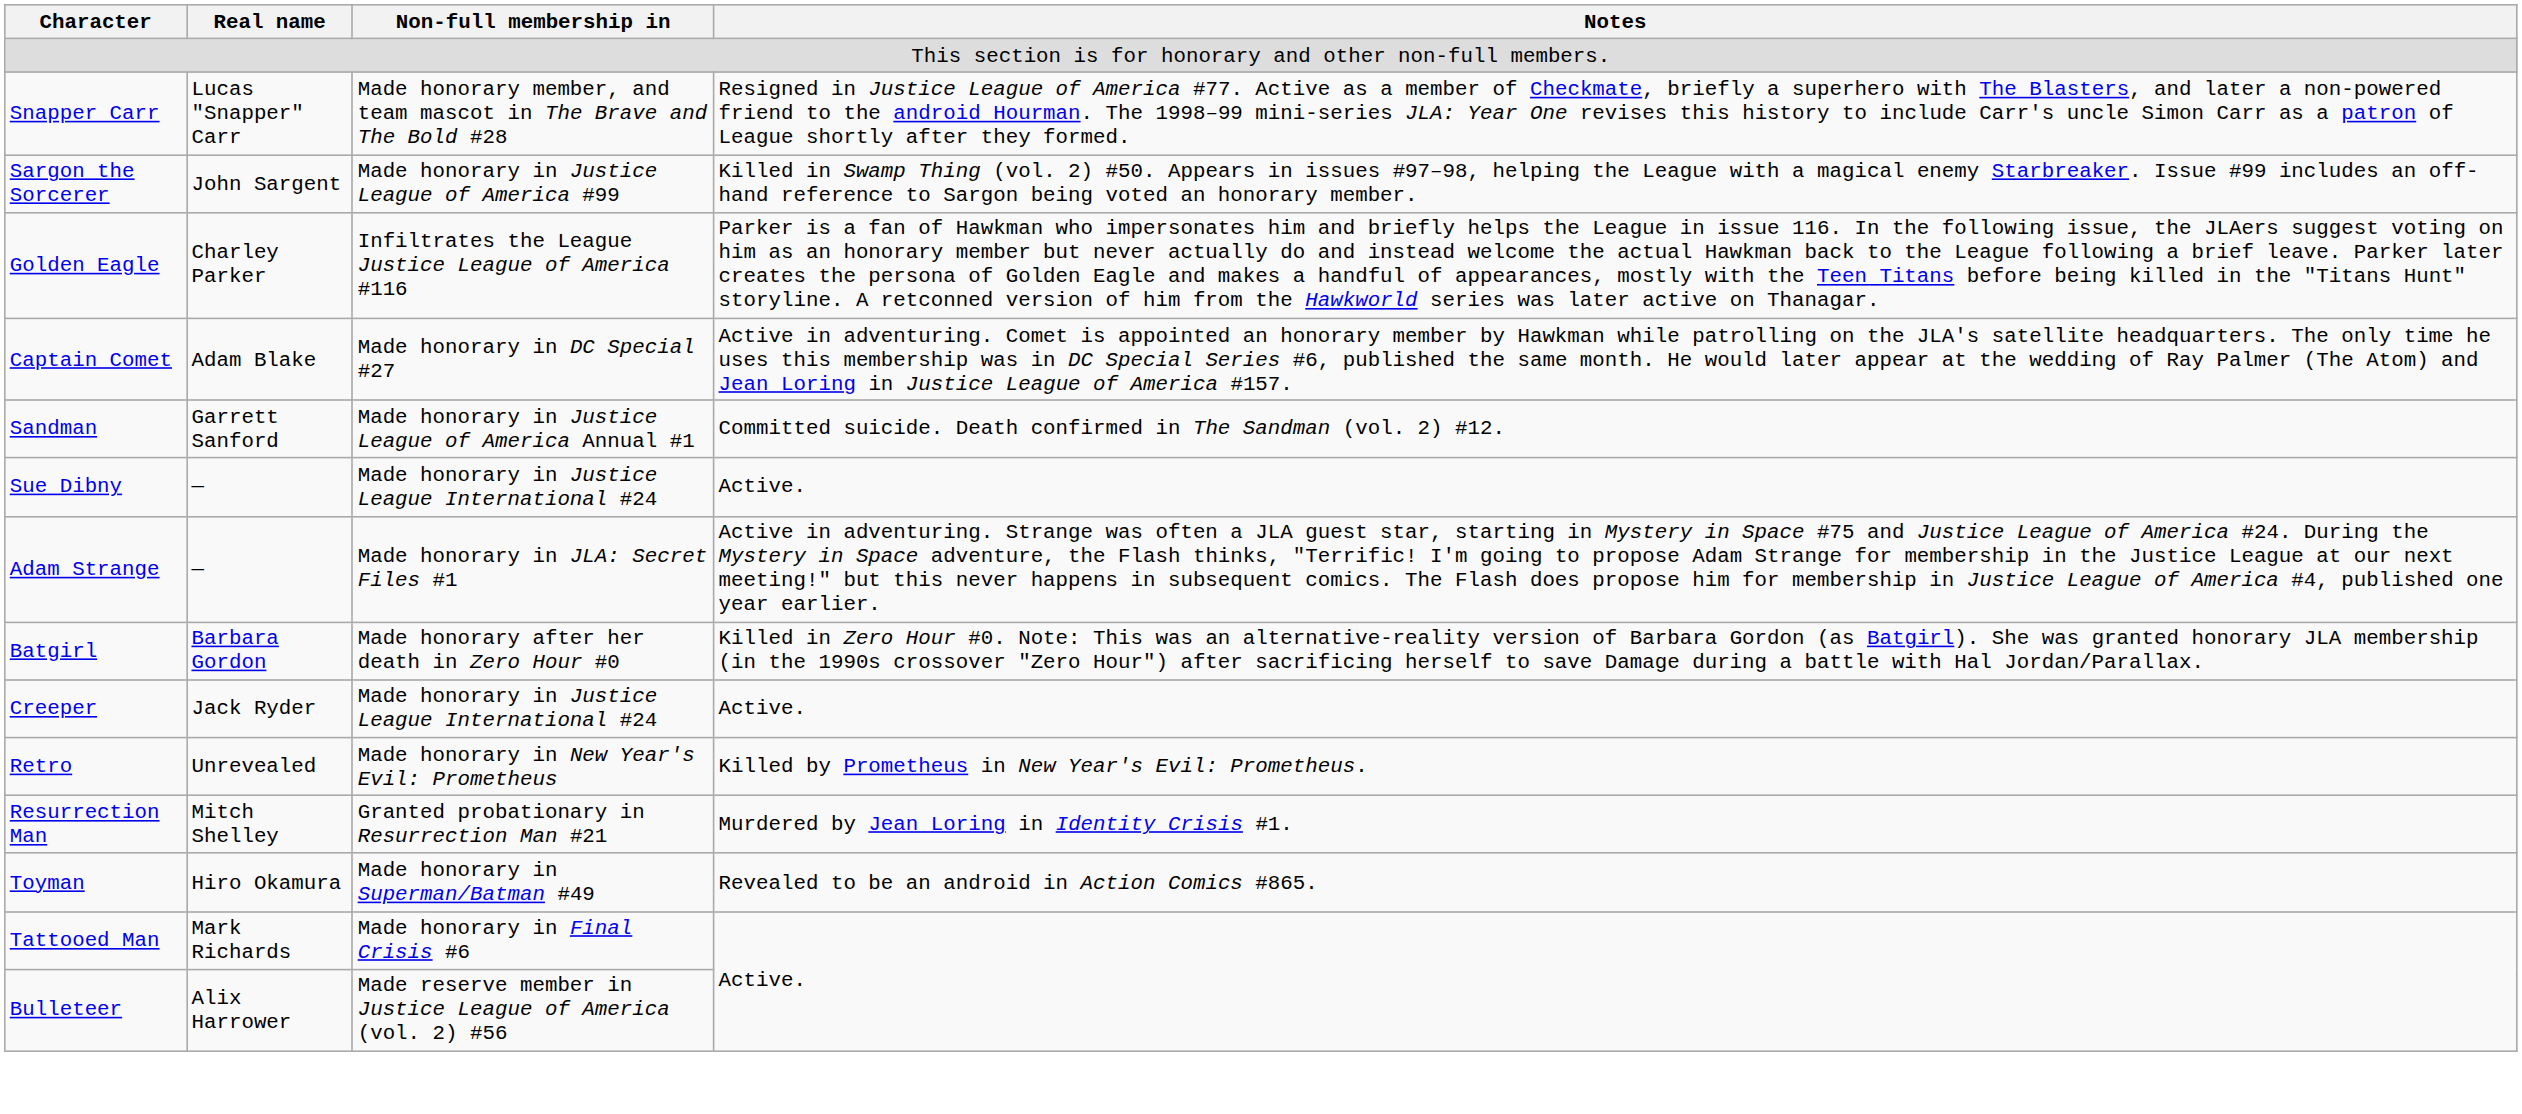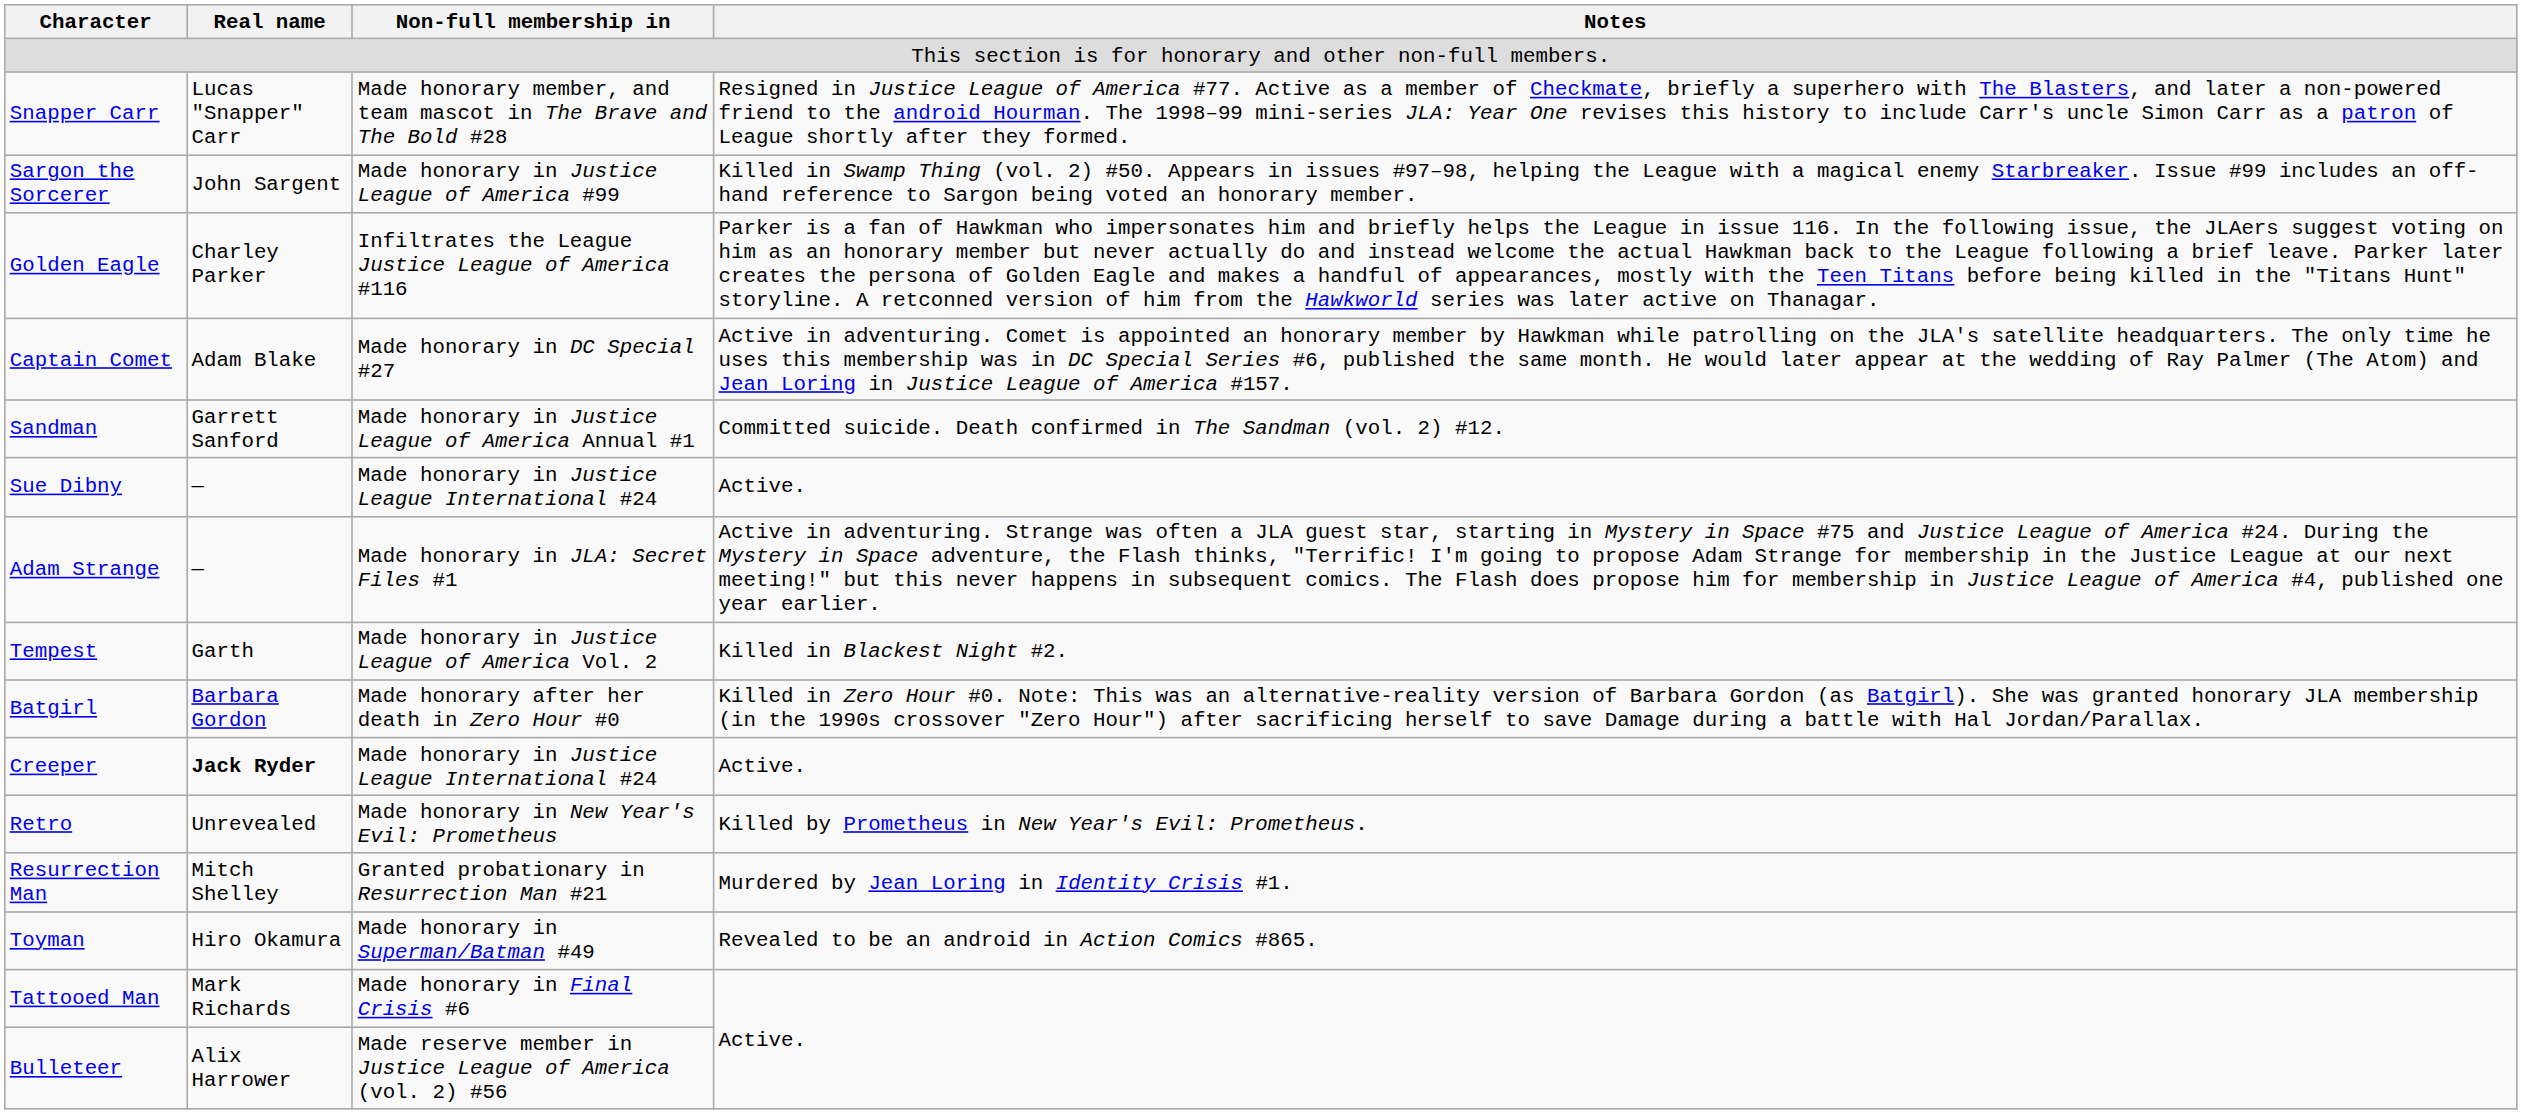+ row: Tempest | Garth | Made honorary in Justice League of America Vol. 2 | Killed in Blackest Night #2.
Creeper | Real name: normal -> bold
